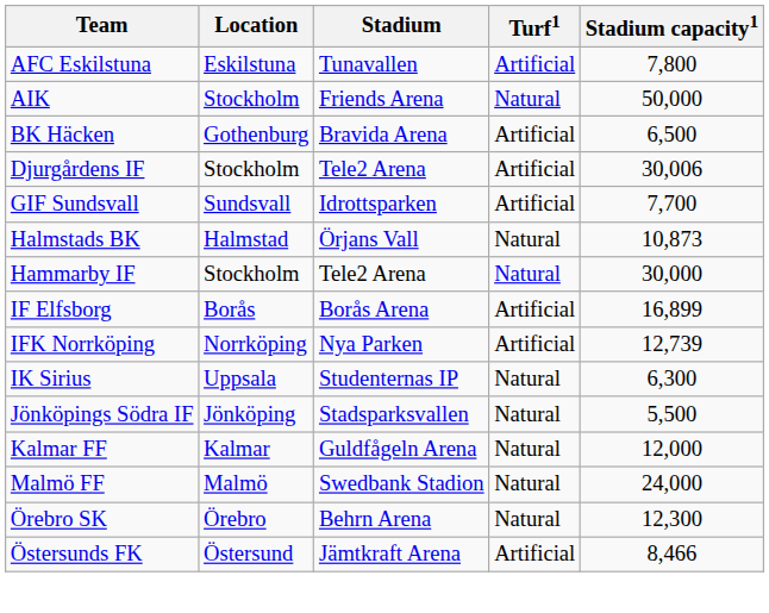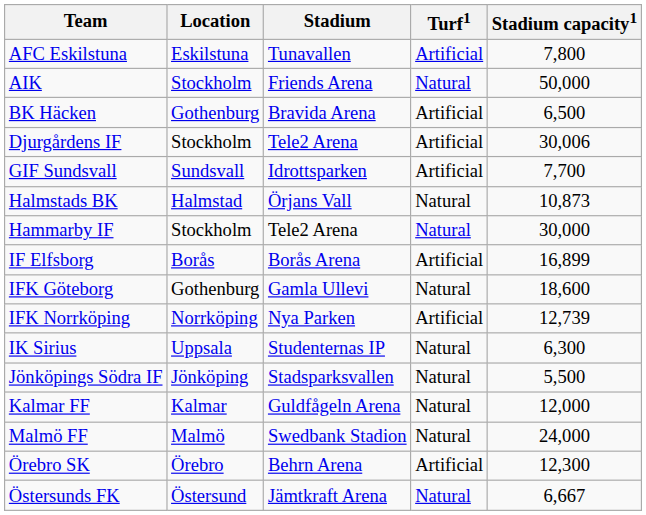+ row: IFK Göteborg | Gothenburg | Gamla Ullevi | Natural | 18,600
Örebro SK | Turf1: Natural -> Artificial
Östersunds FK | Turf1: Artificial -> Natural
Östersunds FK | Stadium capacity1: 8,466 -> 6,667
